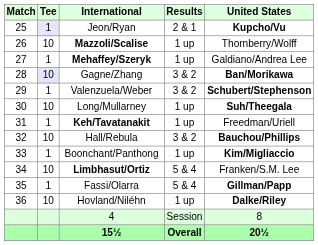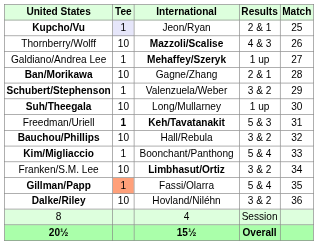columns swapped: Match <-> United States
Mazzoli/Scalise | Results: 1 up -> 4 & 3
Gagne/Zhang | Tee: lavender background -> no background
Gagne/Zhang | Results: 3 & 2 -> 2 & 1
Keh/Tavatanakit | Tee: normal -> bold
Keh/Tavatanakit | Results: 1 up -> 5 & 3
Boonchant/Panthong | Results: 1 up -> 5 & 4
Limbhasut/Ortiz | Results: 5 & 4 -> 3 & 2
Fassi/Olarra | Tee: no background -> lightsalmon background
Hovland/Niléhn | Results: 1 up -> 3 & 2
